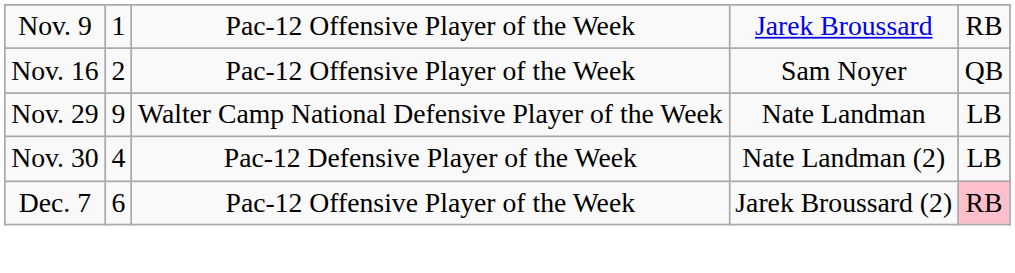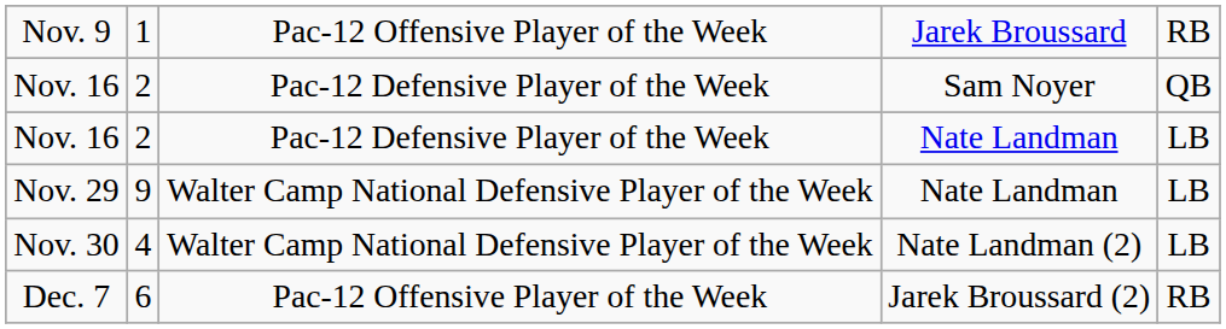Nov. 16 / Sam Noyer | column 3: Pac-12 Offensive Player of the Week -> Pac-12 Defensive Player of the Week
+ row: Nov. 16 | 2 | Pac-12 Defensive Player of the Week | Nate Landman | LB
Nov. 30 | column 3: Pac-12 Defensive Player of the Week -> Walter Camp National Defensive Player of the Week
Dec. 7 | column 5: pink background -> no background
